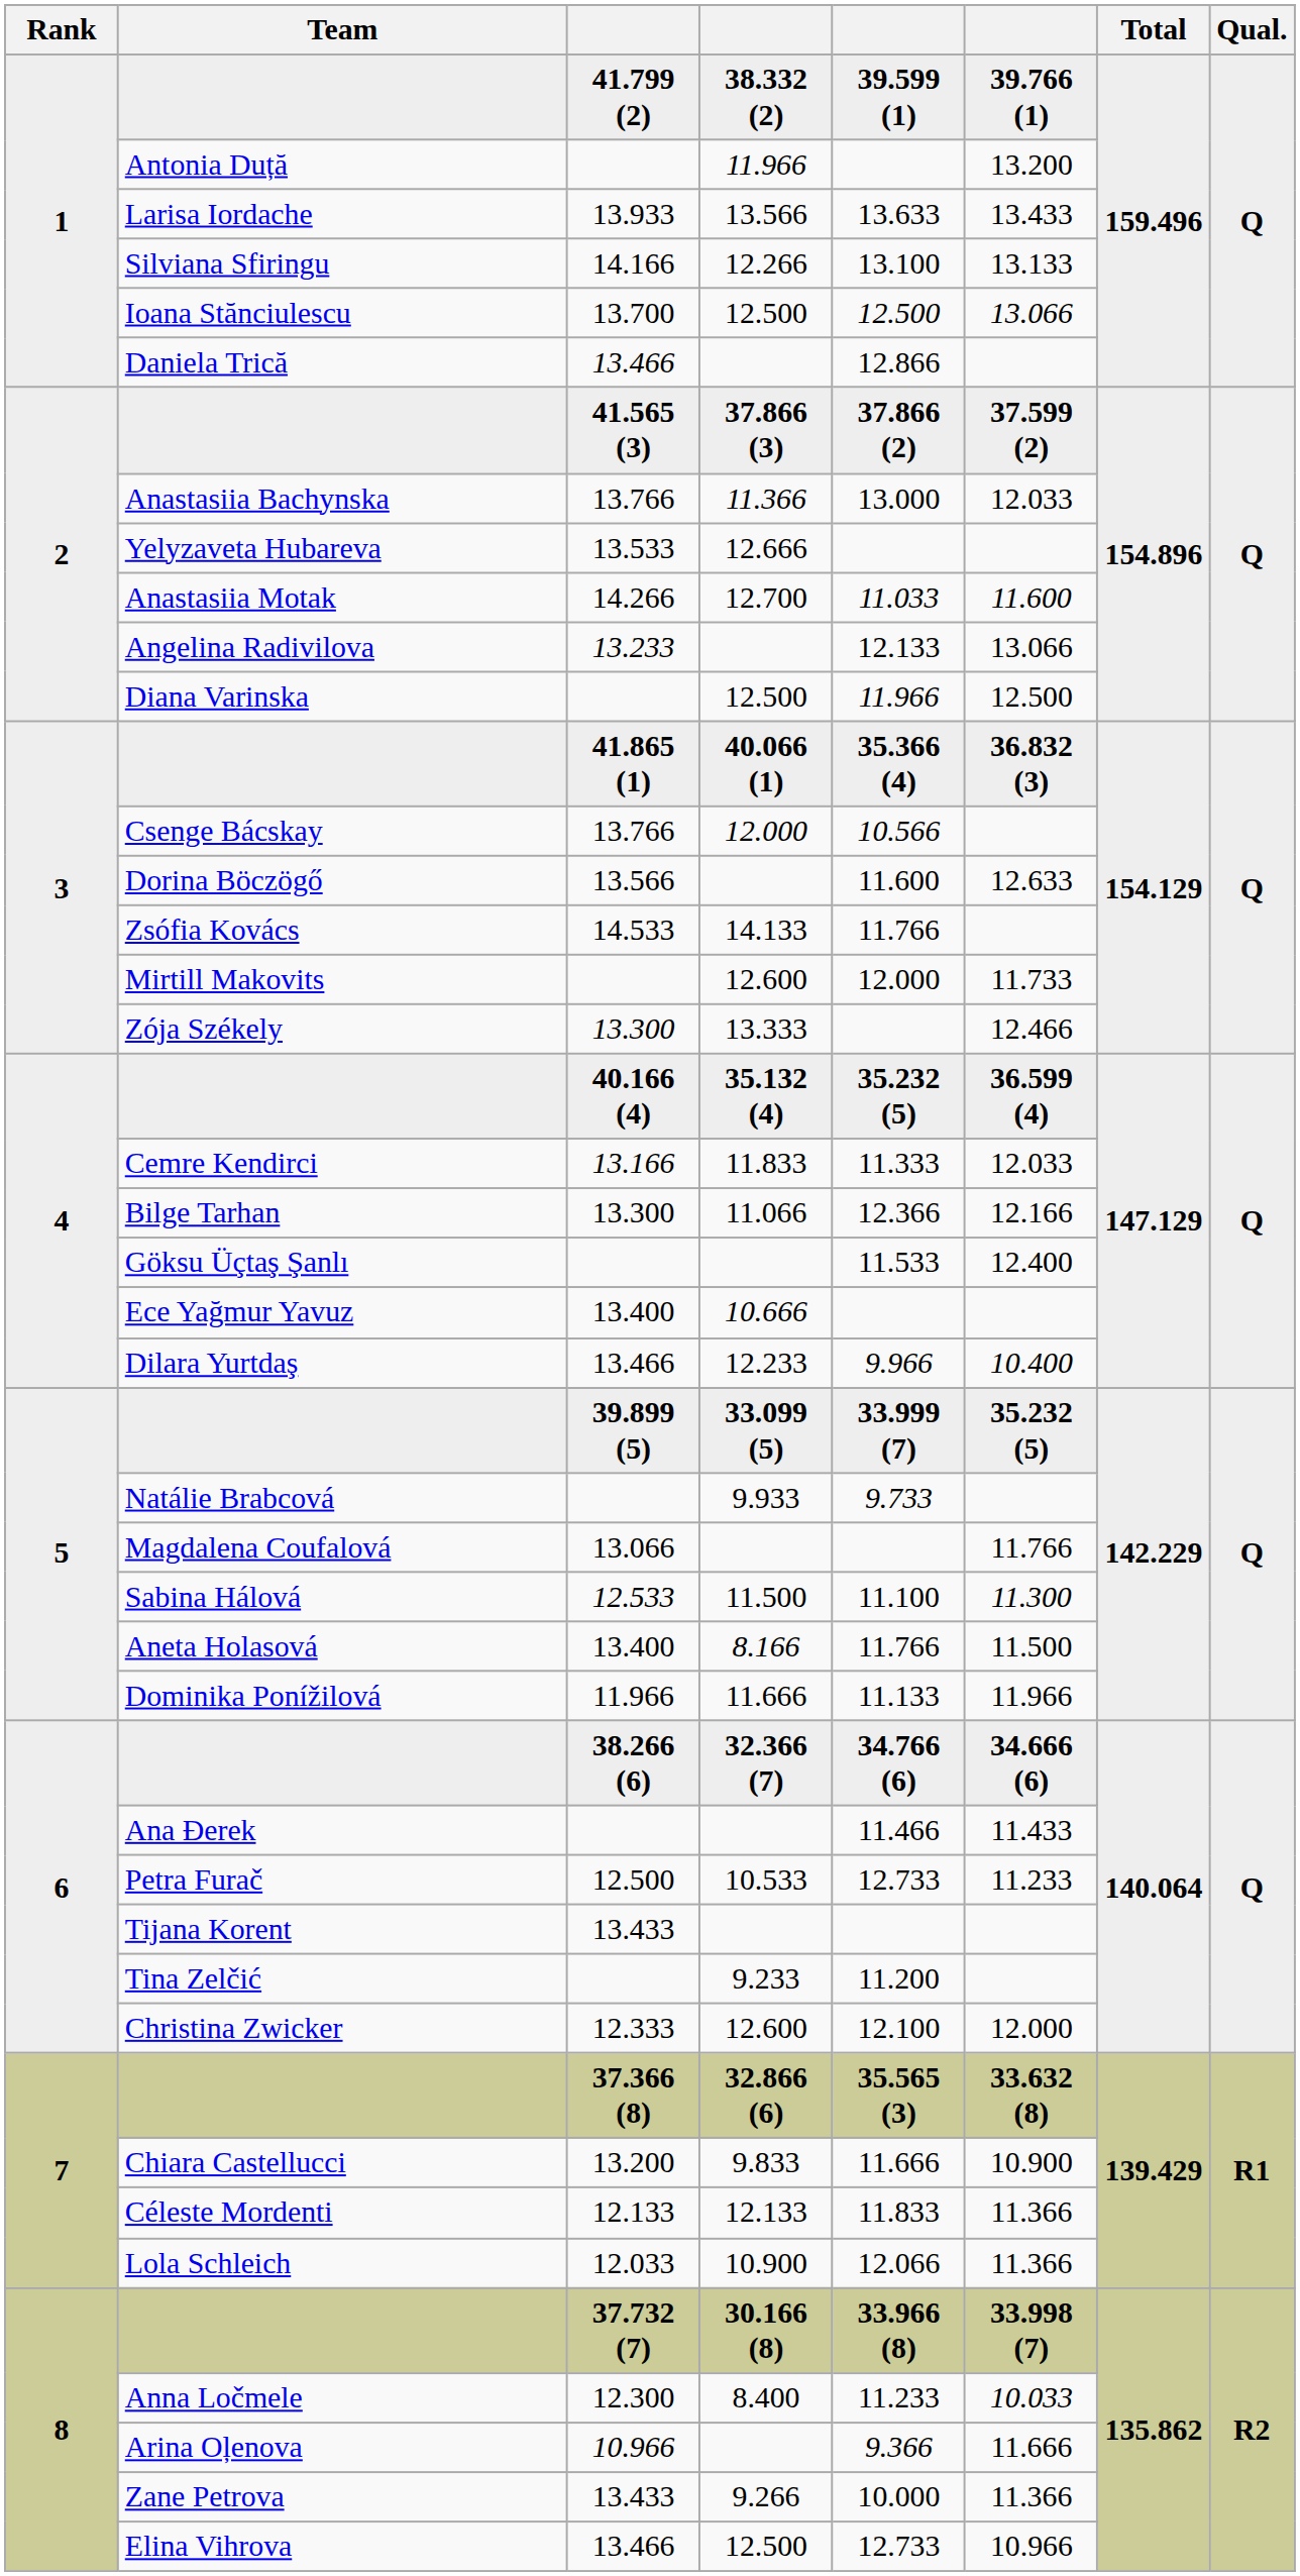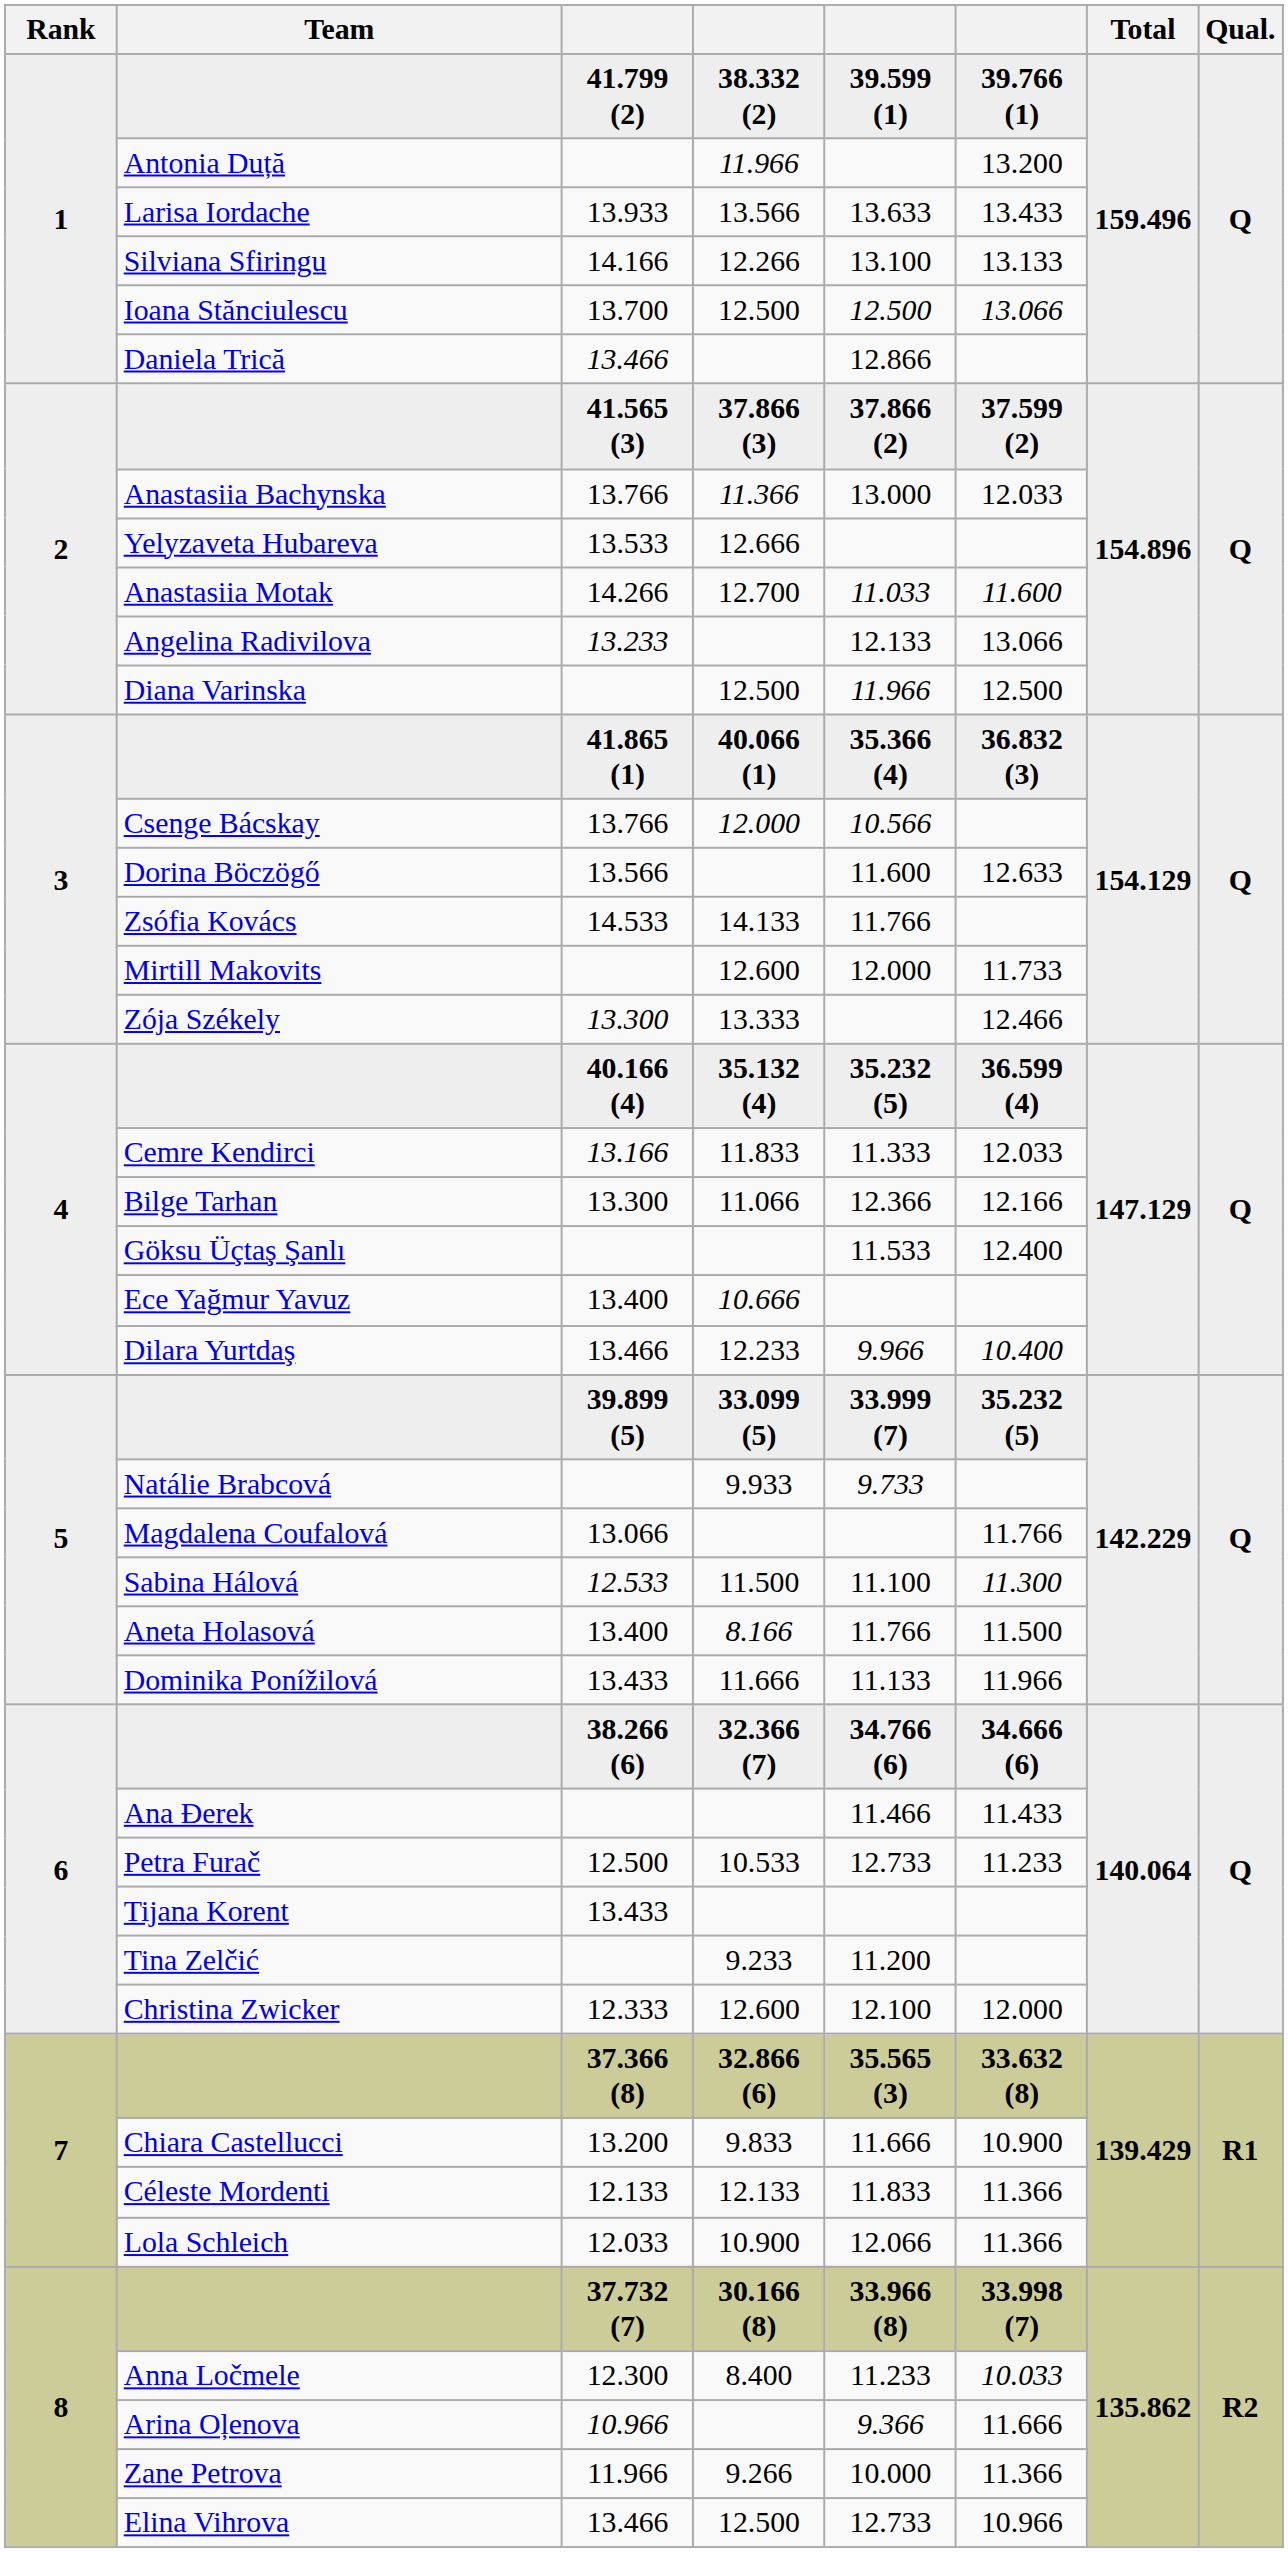Dominika Ponížilová | column 3: 11.966 -> 13.433
Zane Petrova | column 3: 13.433 -> 11.966
